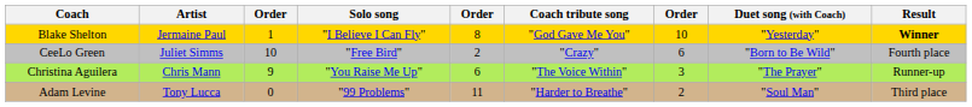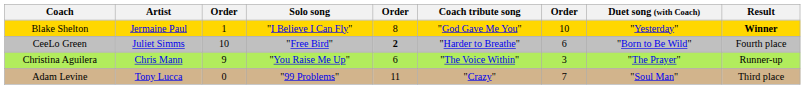CeeLo Green | column 5: normal -> bold
CeeLo Green | Coach tribute song: "Crazy" -> "Harder to Breathe"
Adam Levine | Coach tribute song: "Harder to Breathe" -> "Crazy"
Adam Levine | column 7: 2 -> 7
